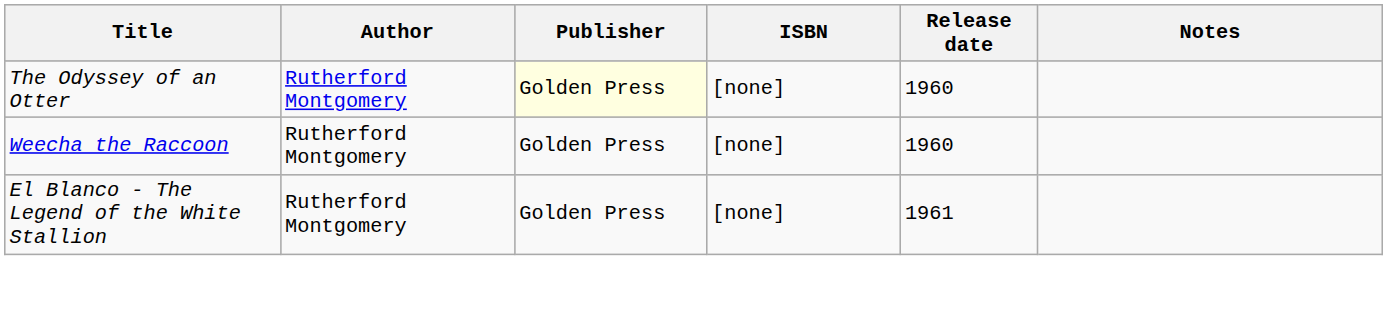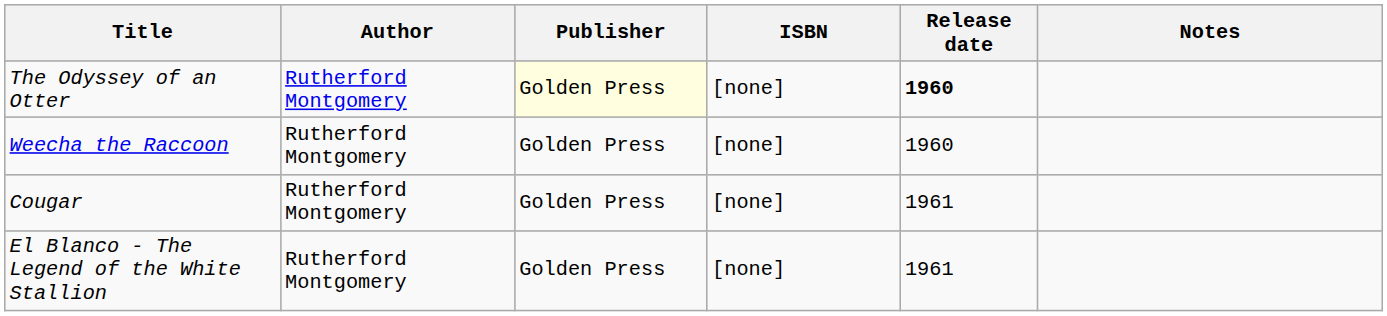The Odyssey of an Otter | Release date: normal -> bold
+ row: Cougar | Rutherford Montgomery | Golden Press | [none] | 1961
